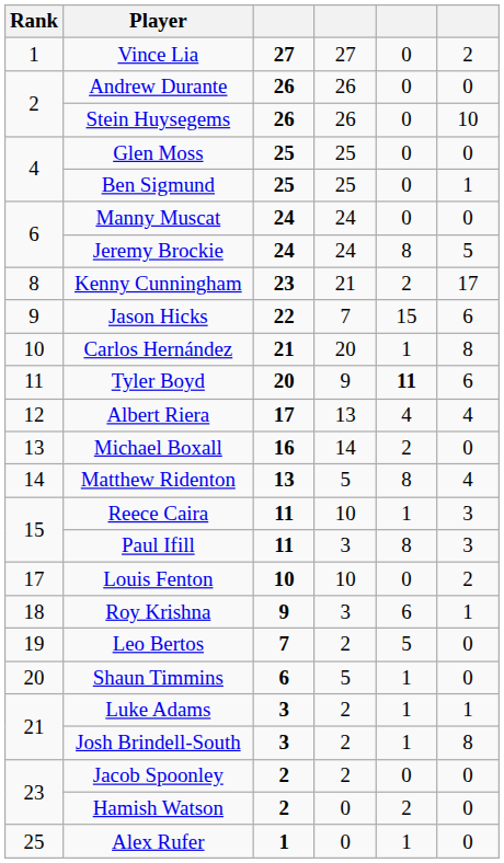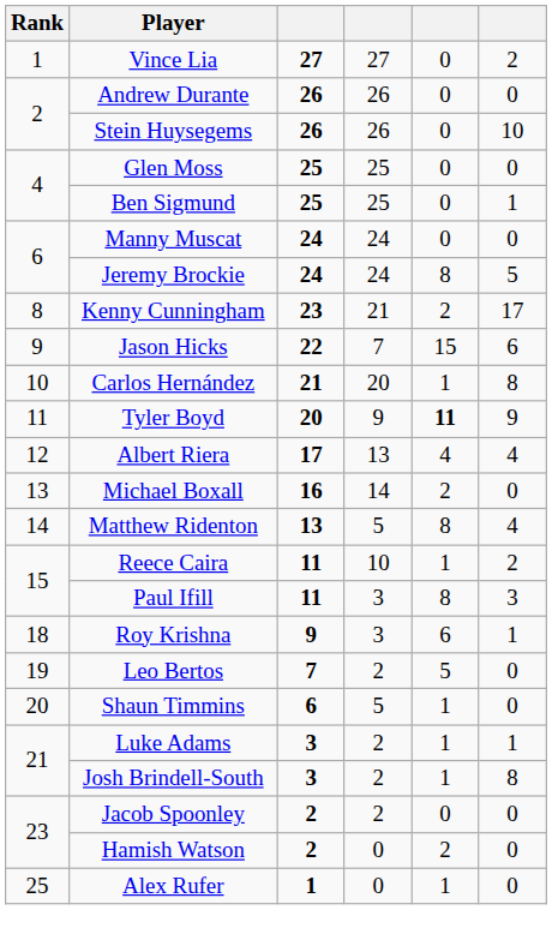Tyler Boyd | column 6: 6 -> 9
Reece Caira | column 6: 3 -> 2
- row: 17 | Louis Fenton | 10 | 10 | 0 | 2
